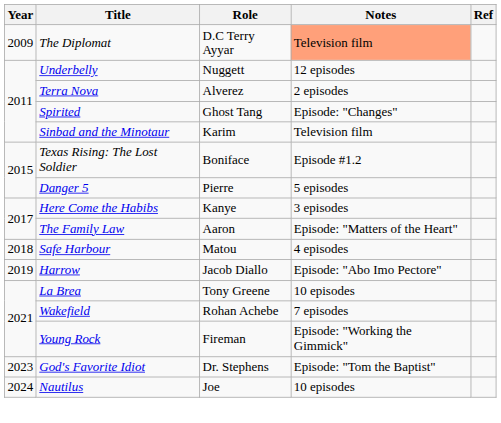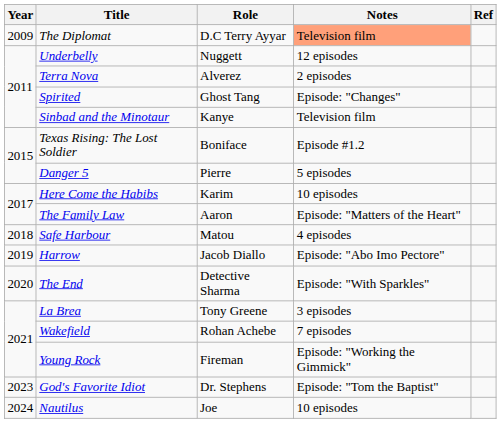Sinbad and the Minotaur | Role: Karim -> Kanye
Here Come the Habibs | Role: Kanye -> Karim
Here Come the Habibs | Notes: 3 episodes -> 10 episodes
+ row: 2020 | The End | Detective Sharma | Episode: "With Sparkles"
La Brea | Notes: 10 episodes -> 3 episodes
